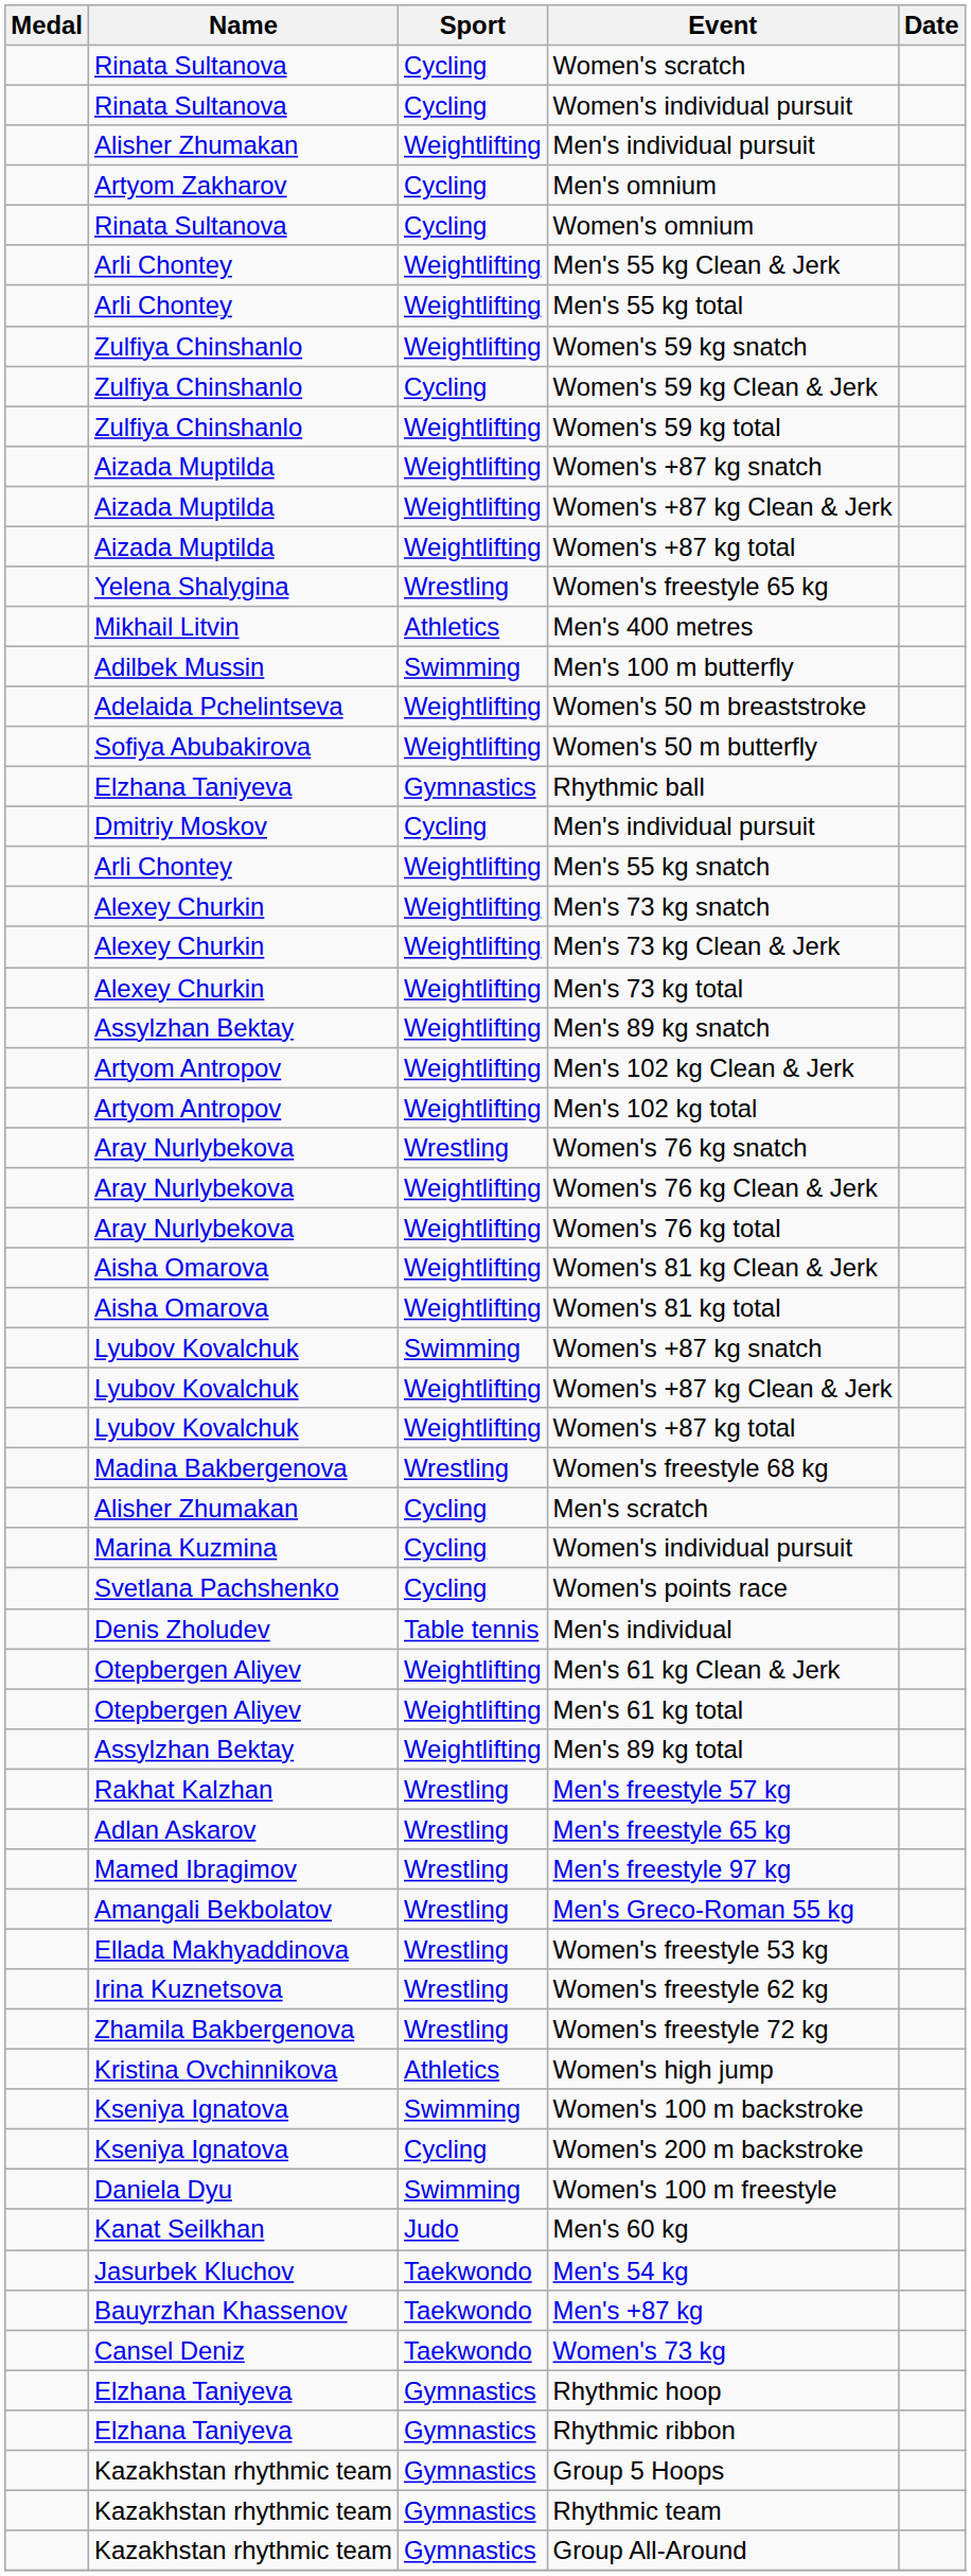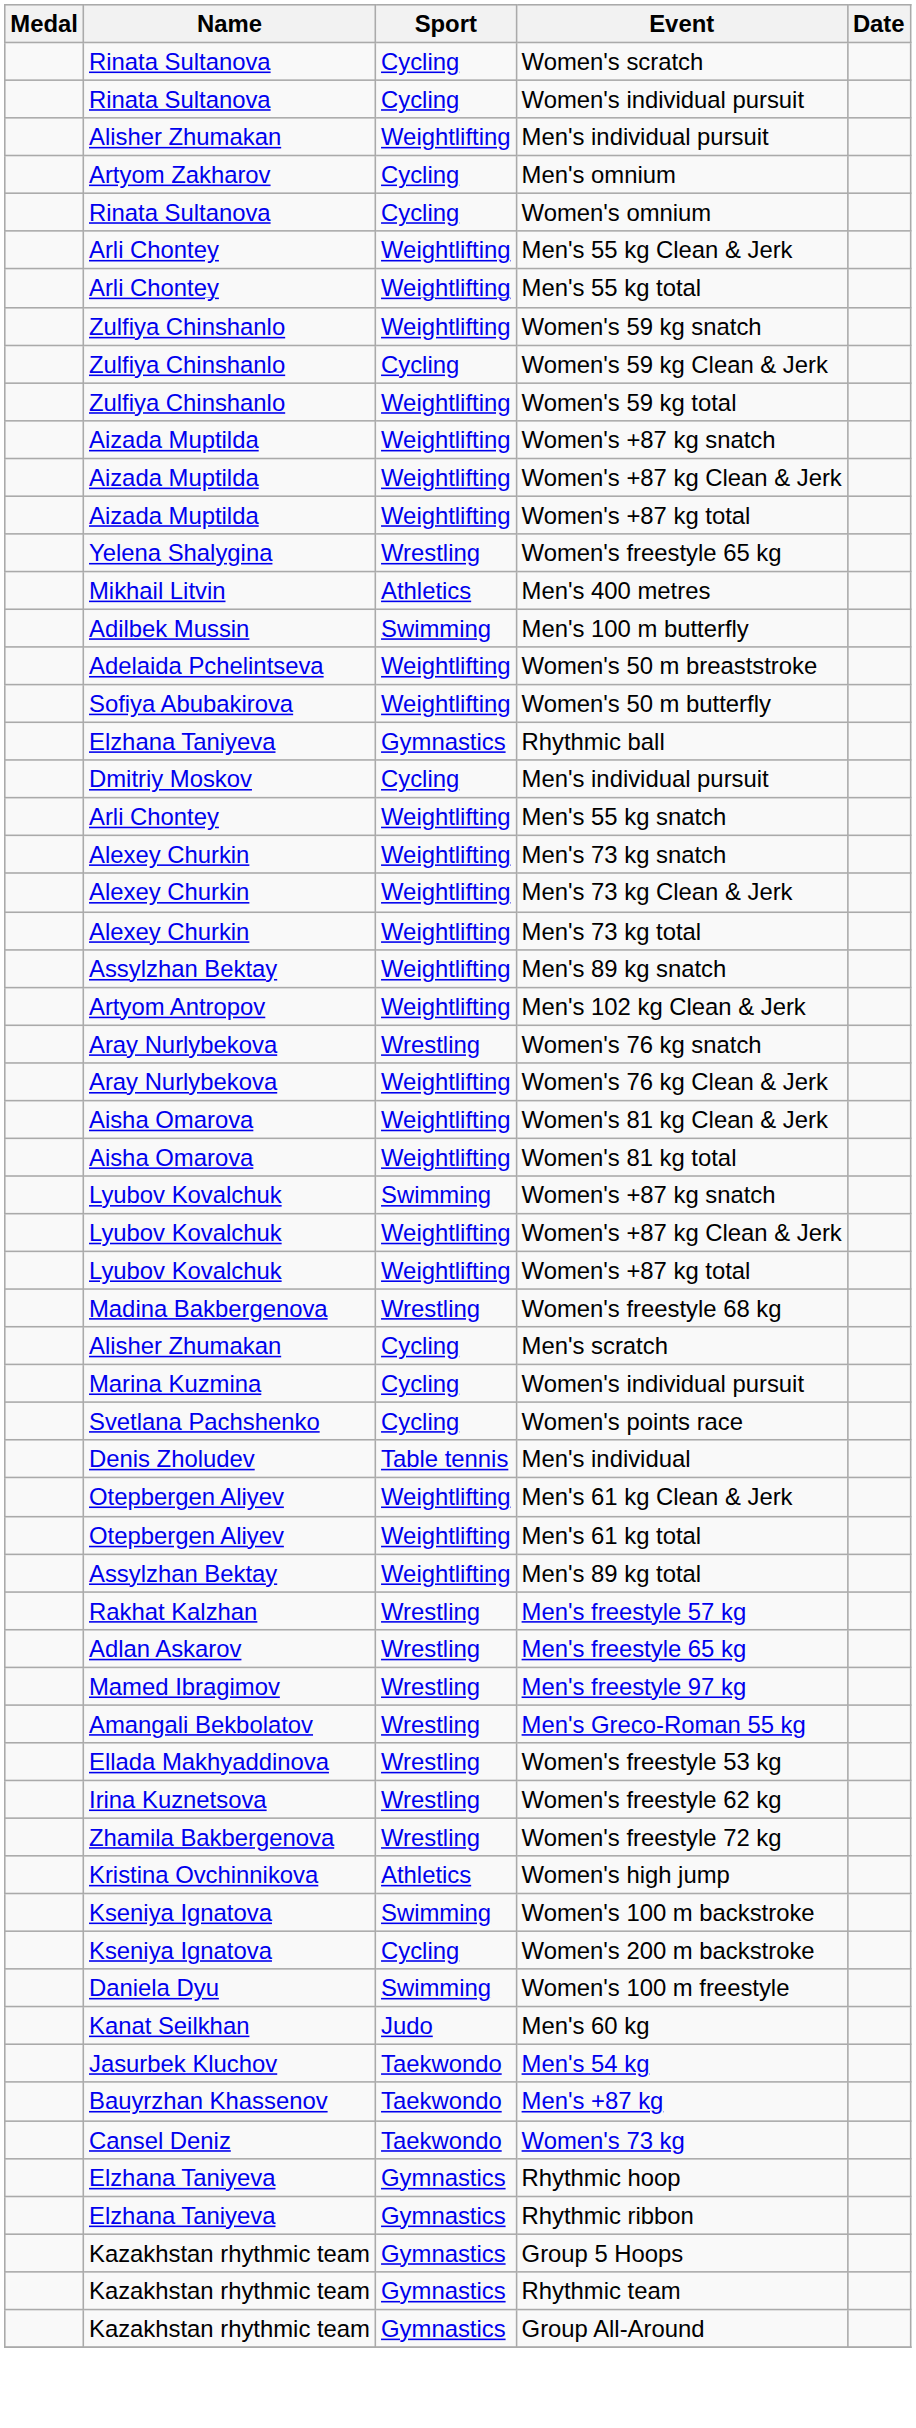- row: Artyom Antropov | Weightlifting | Men's 102 kg total
- row: Aray Nurlybekova | Weightlifting | Women's 76 kg total
